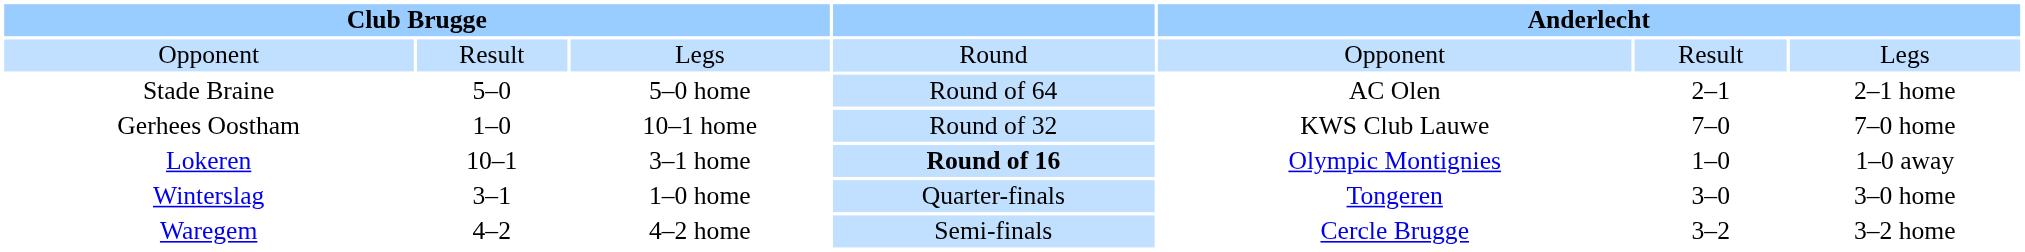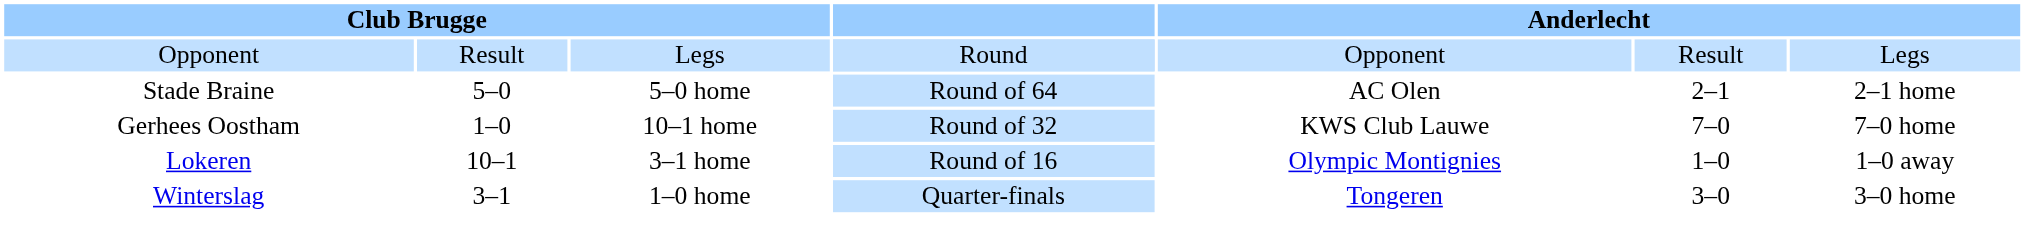Lokeren | column 4: bold -> normal
- row: Waregem | 4–2 | 4–2 home | Semi-finals | Cercle Brugge | 3–2 | 3–2 home
